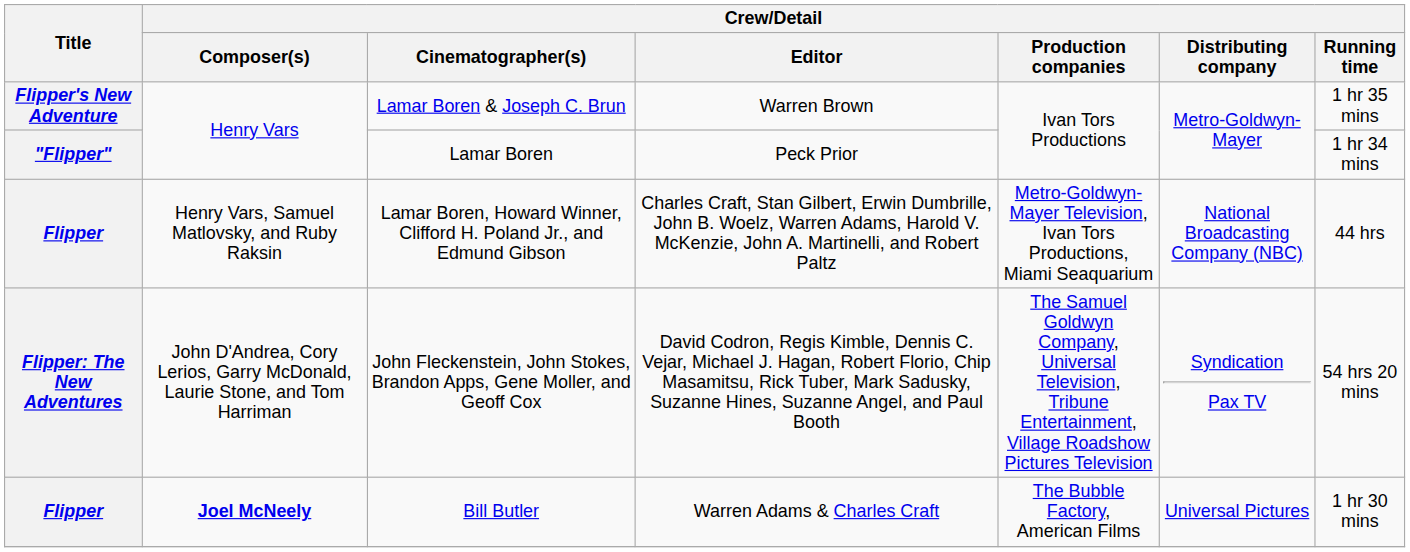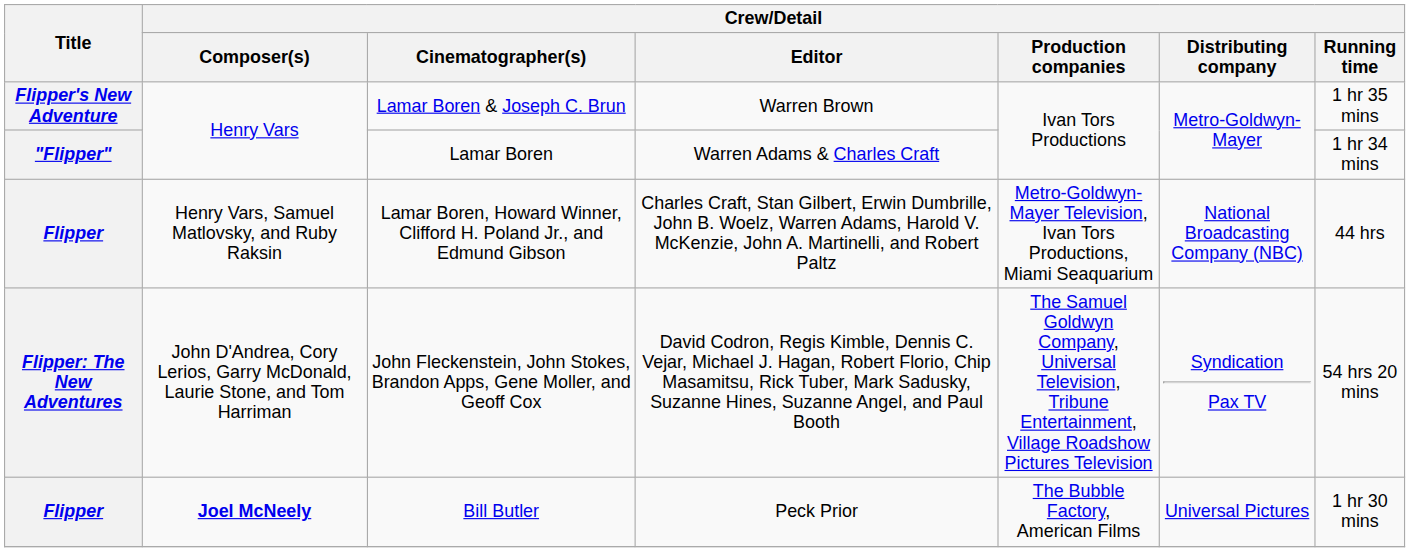Lamar Boren | Crew/Detail / Editor: Peck Prior -> Warren Adams & Charles Craft
Bill Butler | Crew/Detail / Editor: Warren Adams & Charles Craft -> Peck Prior
